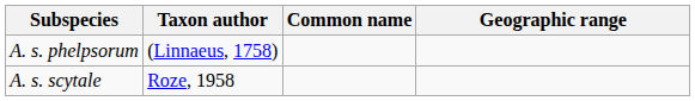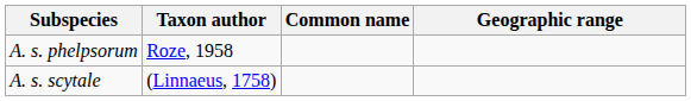A. s. phelpsorum | Taxon author: (Linnaeus, 1758) -> Roze, 1958
A. s. scytale | Taxon author: Roze, 1958 -> (Linnaeus, 1758)
